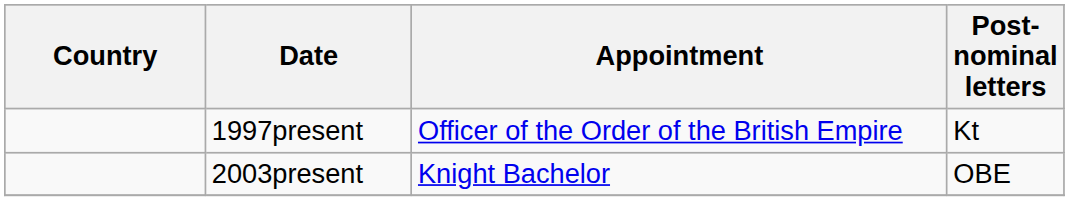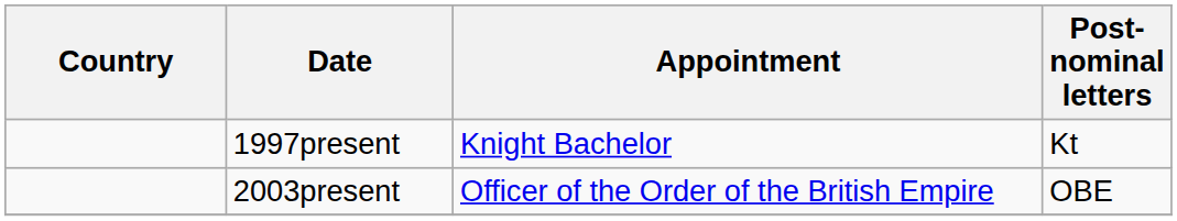1997present | Appointment: Officer of the Order of the British Empire -> Knight Bachelor
2003present | Appointment: Knight Bachelor -> Officer of the Order of the British Empire
